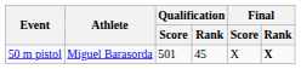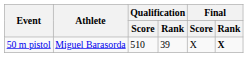50 m pistol | Qualification / Score: 501 -> 510
50 m pistol | Qualification / Rank: 45 -> 39
